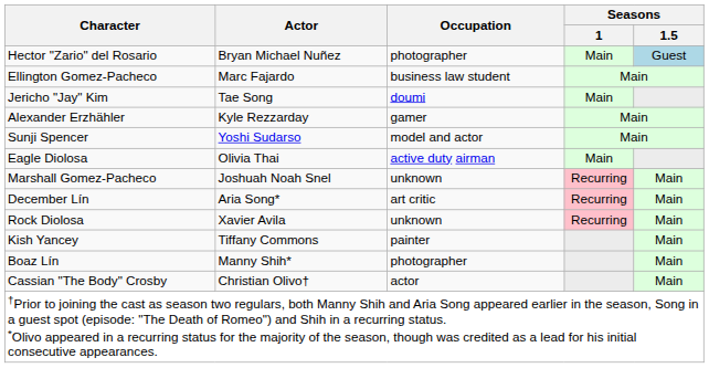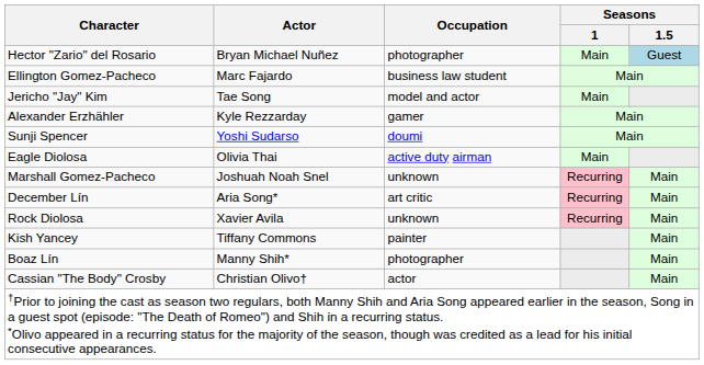Jericho "Jay" Kim | Occupation: doumi -> model and actor
Sunji Spencer | Occupation: model and actor -> doumi
